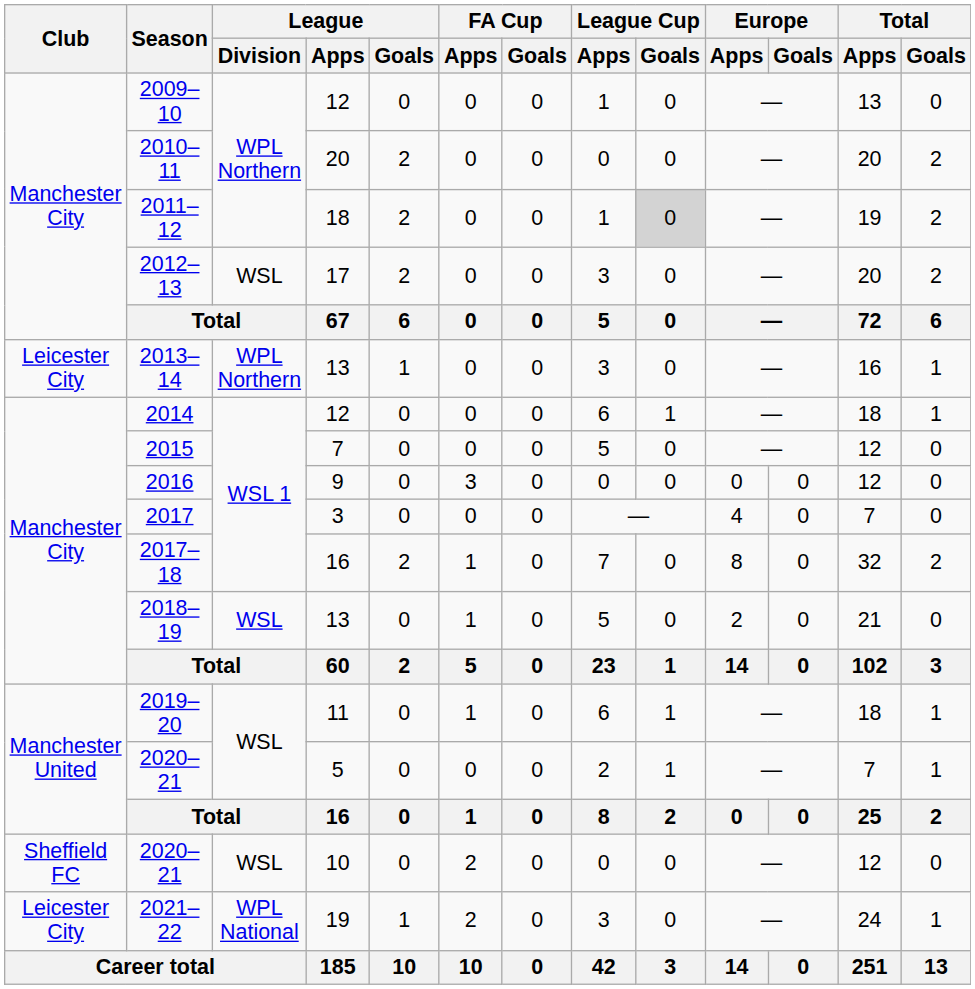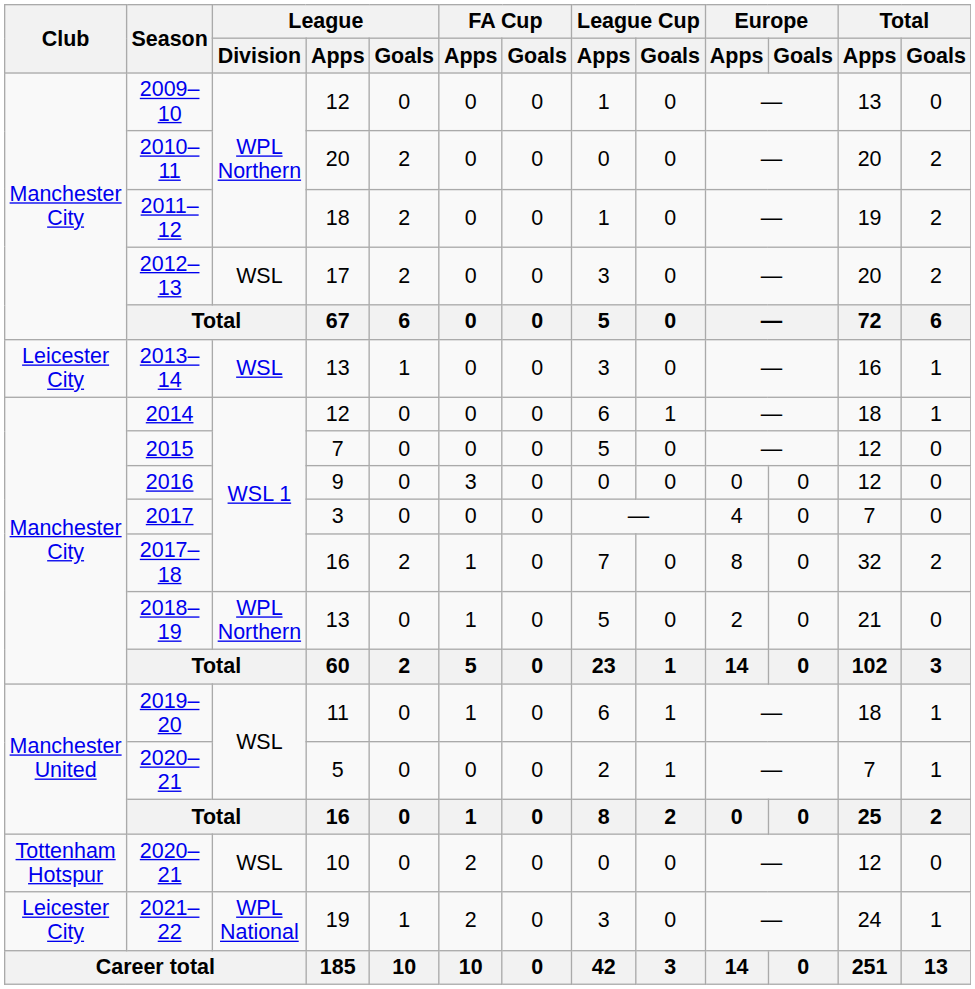2011–12 | League Cup / Goals: lightgrey background -> no background
2013–14 | League / Division: WPL Northern -> WSL
2018–19 | League / Division: WSL -> WPL Northern
2020–21 / 10 | Club: Sheffield FC -> Tottenham Hotspur
